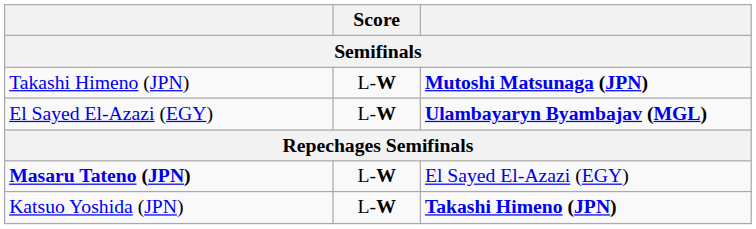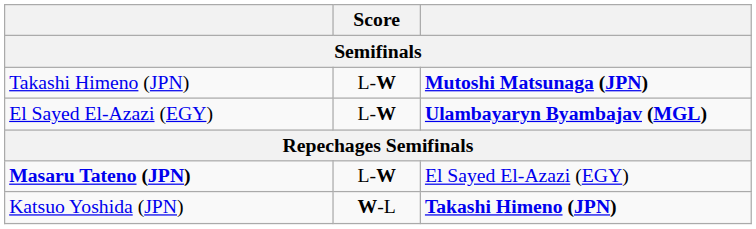Katsuo Yoshida (JPN) | Score: L-W -> W-L
